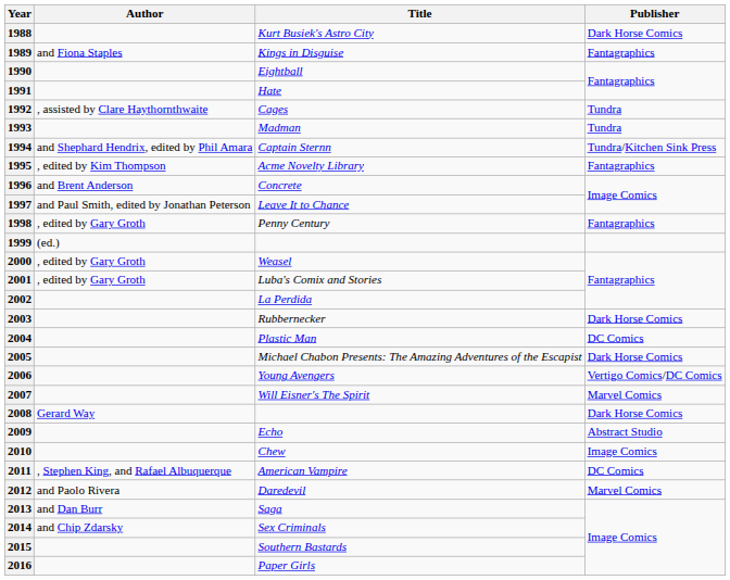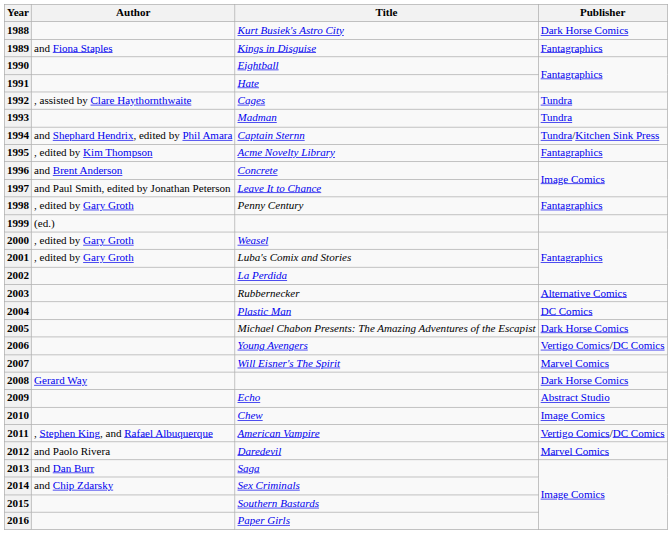2003 | Publisher: Dark Horse Comics -> Alternative Comics
2011 | Publisher: DC Comics -> Vertigo Comics/DC Comics
